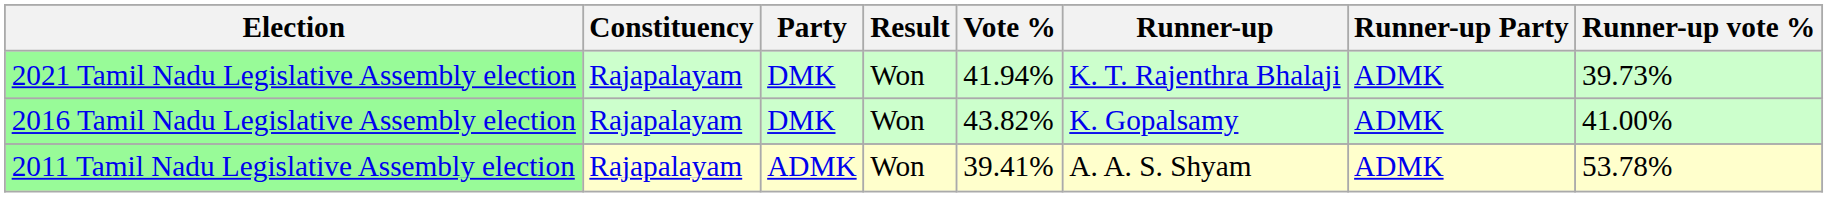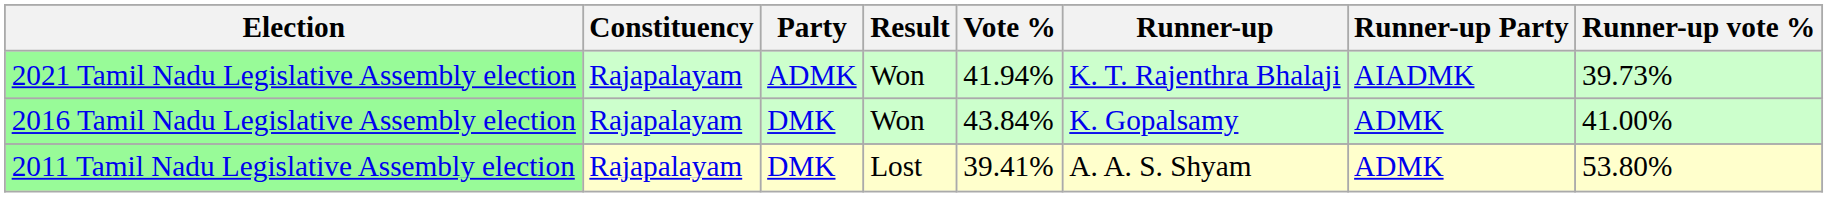2021 Tamil Nadu Legislative Assembly election | Party: DMK -> ADMK
2021 Tamil Nadu Legislative Assembly election | Runner-up Party: ADMK -> AIADMK
2016 Tamil Nadu Legislative Assembly election | Vote %: 43.82% -> 43.84%
2011 Tamil Nadu Legislative Assembly election | Party: ADMK -> DMK
2011 Tamil Nadu Legislative Assembly election | Result: Won -> Lost
2011 Tamil Nadu Legislative Assembly election | Runner-up vote %: 53.78% -> 53.80%
